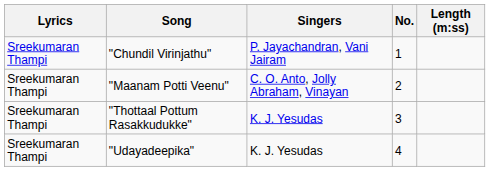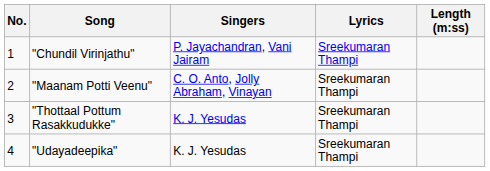columns swapped: No. <-> Lyrics
